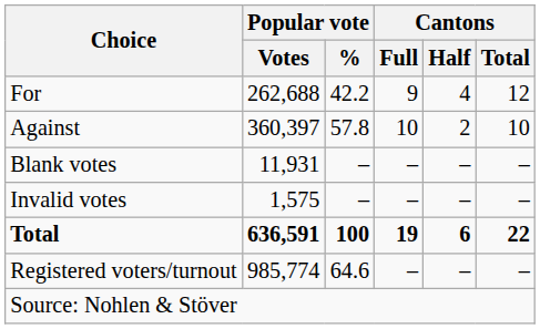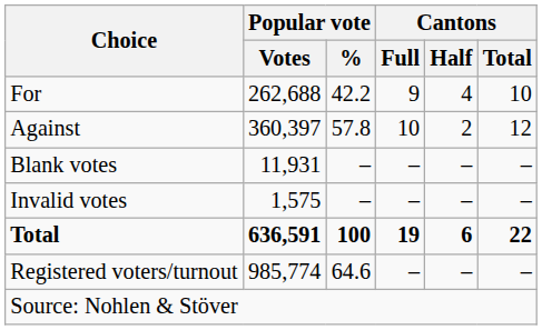For | Cantons / Total: 12 -> 10
Against | Cantons / Total: 10 -> 12
